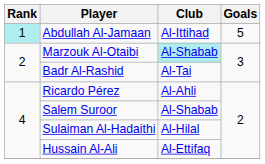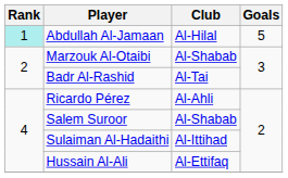Abdullah Al-Jamaan | Club: Al-Ittihad -> Al-Hilal
Marzouk Al-Otaibi | Club: paleturquoise background -> no background
Sulaiman Al-Hadaithi | Club: Al-Hilal -> Al-Ittihad
